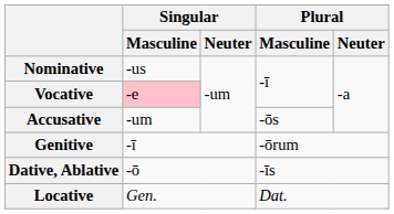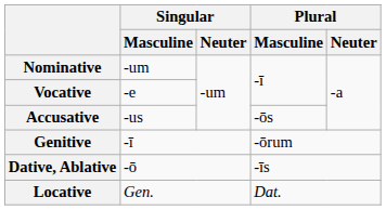Nominative | Singular / Masculine: -us -> -um
Vocative | Singular / Masculine: pink background -> no background
Accusative | Singular / Masculine: -um -> -us
